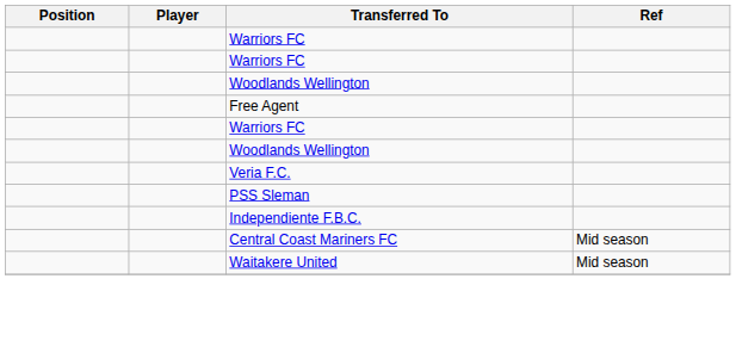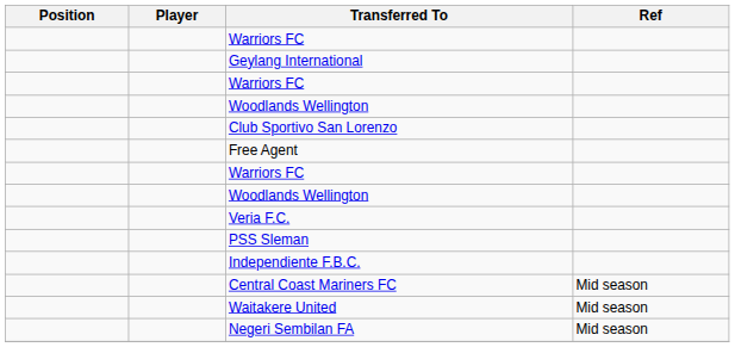+ row: Geylang International
+ row: Club Sportivo San Lorenzo
+ row: Negeri Sembilan FA | Mid season
